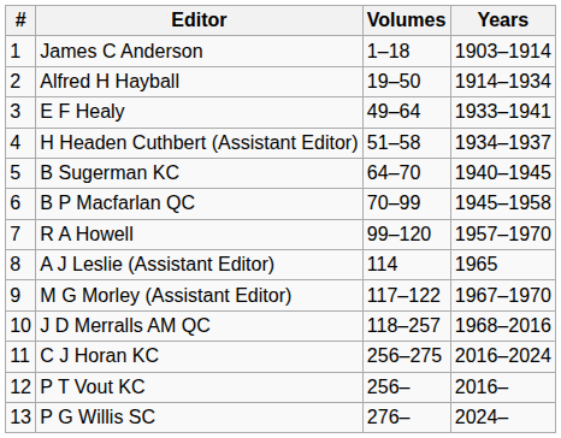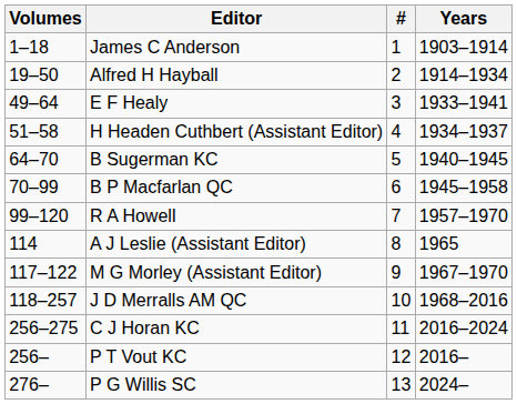columns swapped: # <-> Volumes
